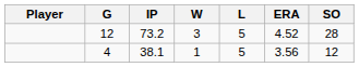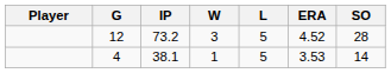4 | ERA: 3.56 -> 3.53
4 | SO: 12 -> 14
